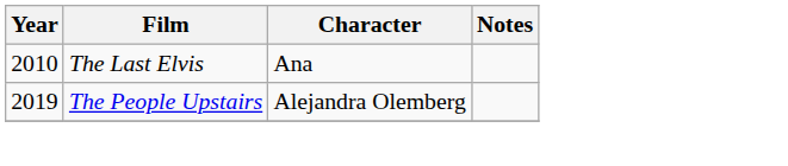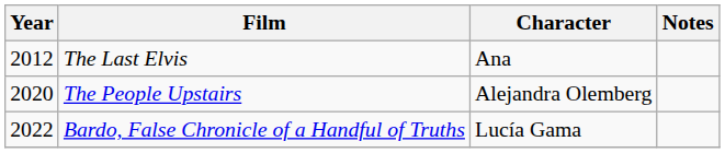The Last Elvis | Year: 2010 -> 2012
The People Upstairs | Year: 2019 -> 2020
+ row: 2022 | Bardo, False Chronicle of a Handful of Truths | Lucía Gama
